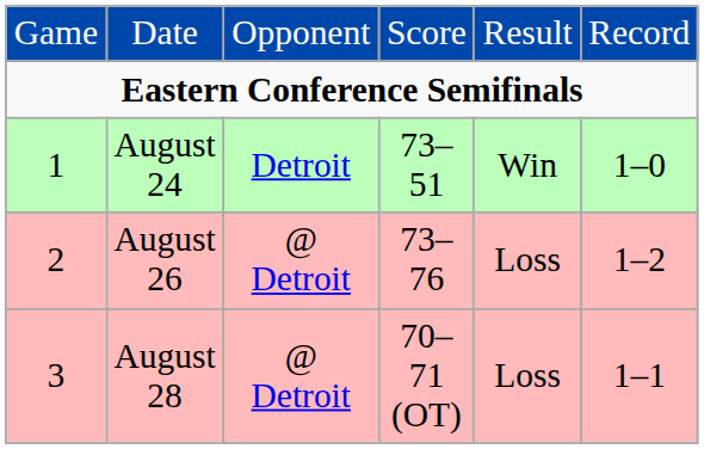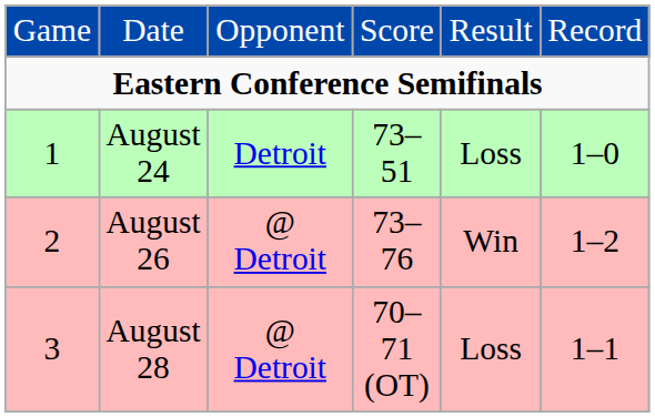August 24 | column 5: Win -> Loss
August 26 | column 5: Loss -> Win
